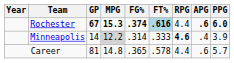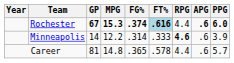Minneapolis | MPG: lightgrey background -> no background
Minneapolis | APG: .4 -> .6
